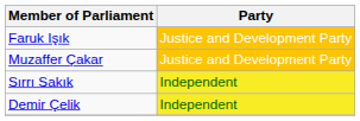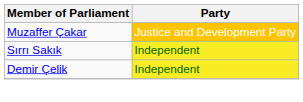- row: Faruk Işık | Justice and Development Party
